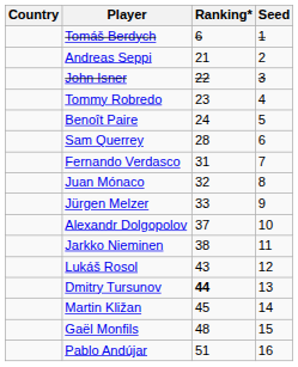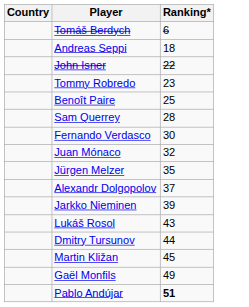- column: Seed | 1 | 2 | 3 | 4 | 5 | 6 | 7 | 8 | 9 | 10 | 11 | 12 | 13 | 14 | 15 | 16
Andreas Seppi | Ranking*: 21 -> 18
Benoît Paire | Ranking*: 24 -> 25
Fernando Verdasco | Ranking*: 31 -> 30
Jürgen Melzer | Ranking*: 33 -> 35
Jarkko Nieminen | Ranking*: 38 -> 39
Dmitry Tursunov | Ranking*: bold -> normal
Gaël Monfils | Ranking*: 48 -> 49
Pablo Andújar | Ranking*: normal -> bold
